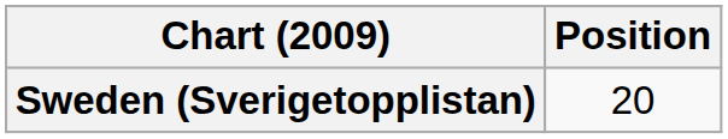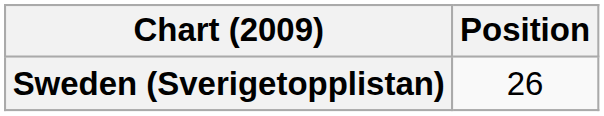Sweden (Sverigetopplistan) | Position: 20 -> 26
